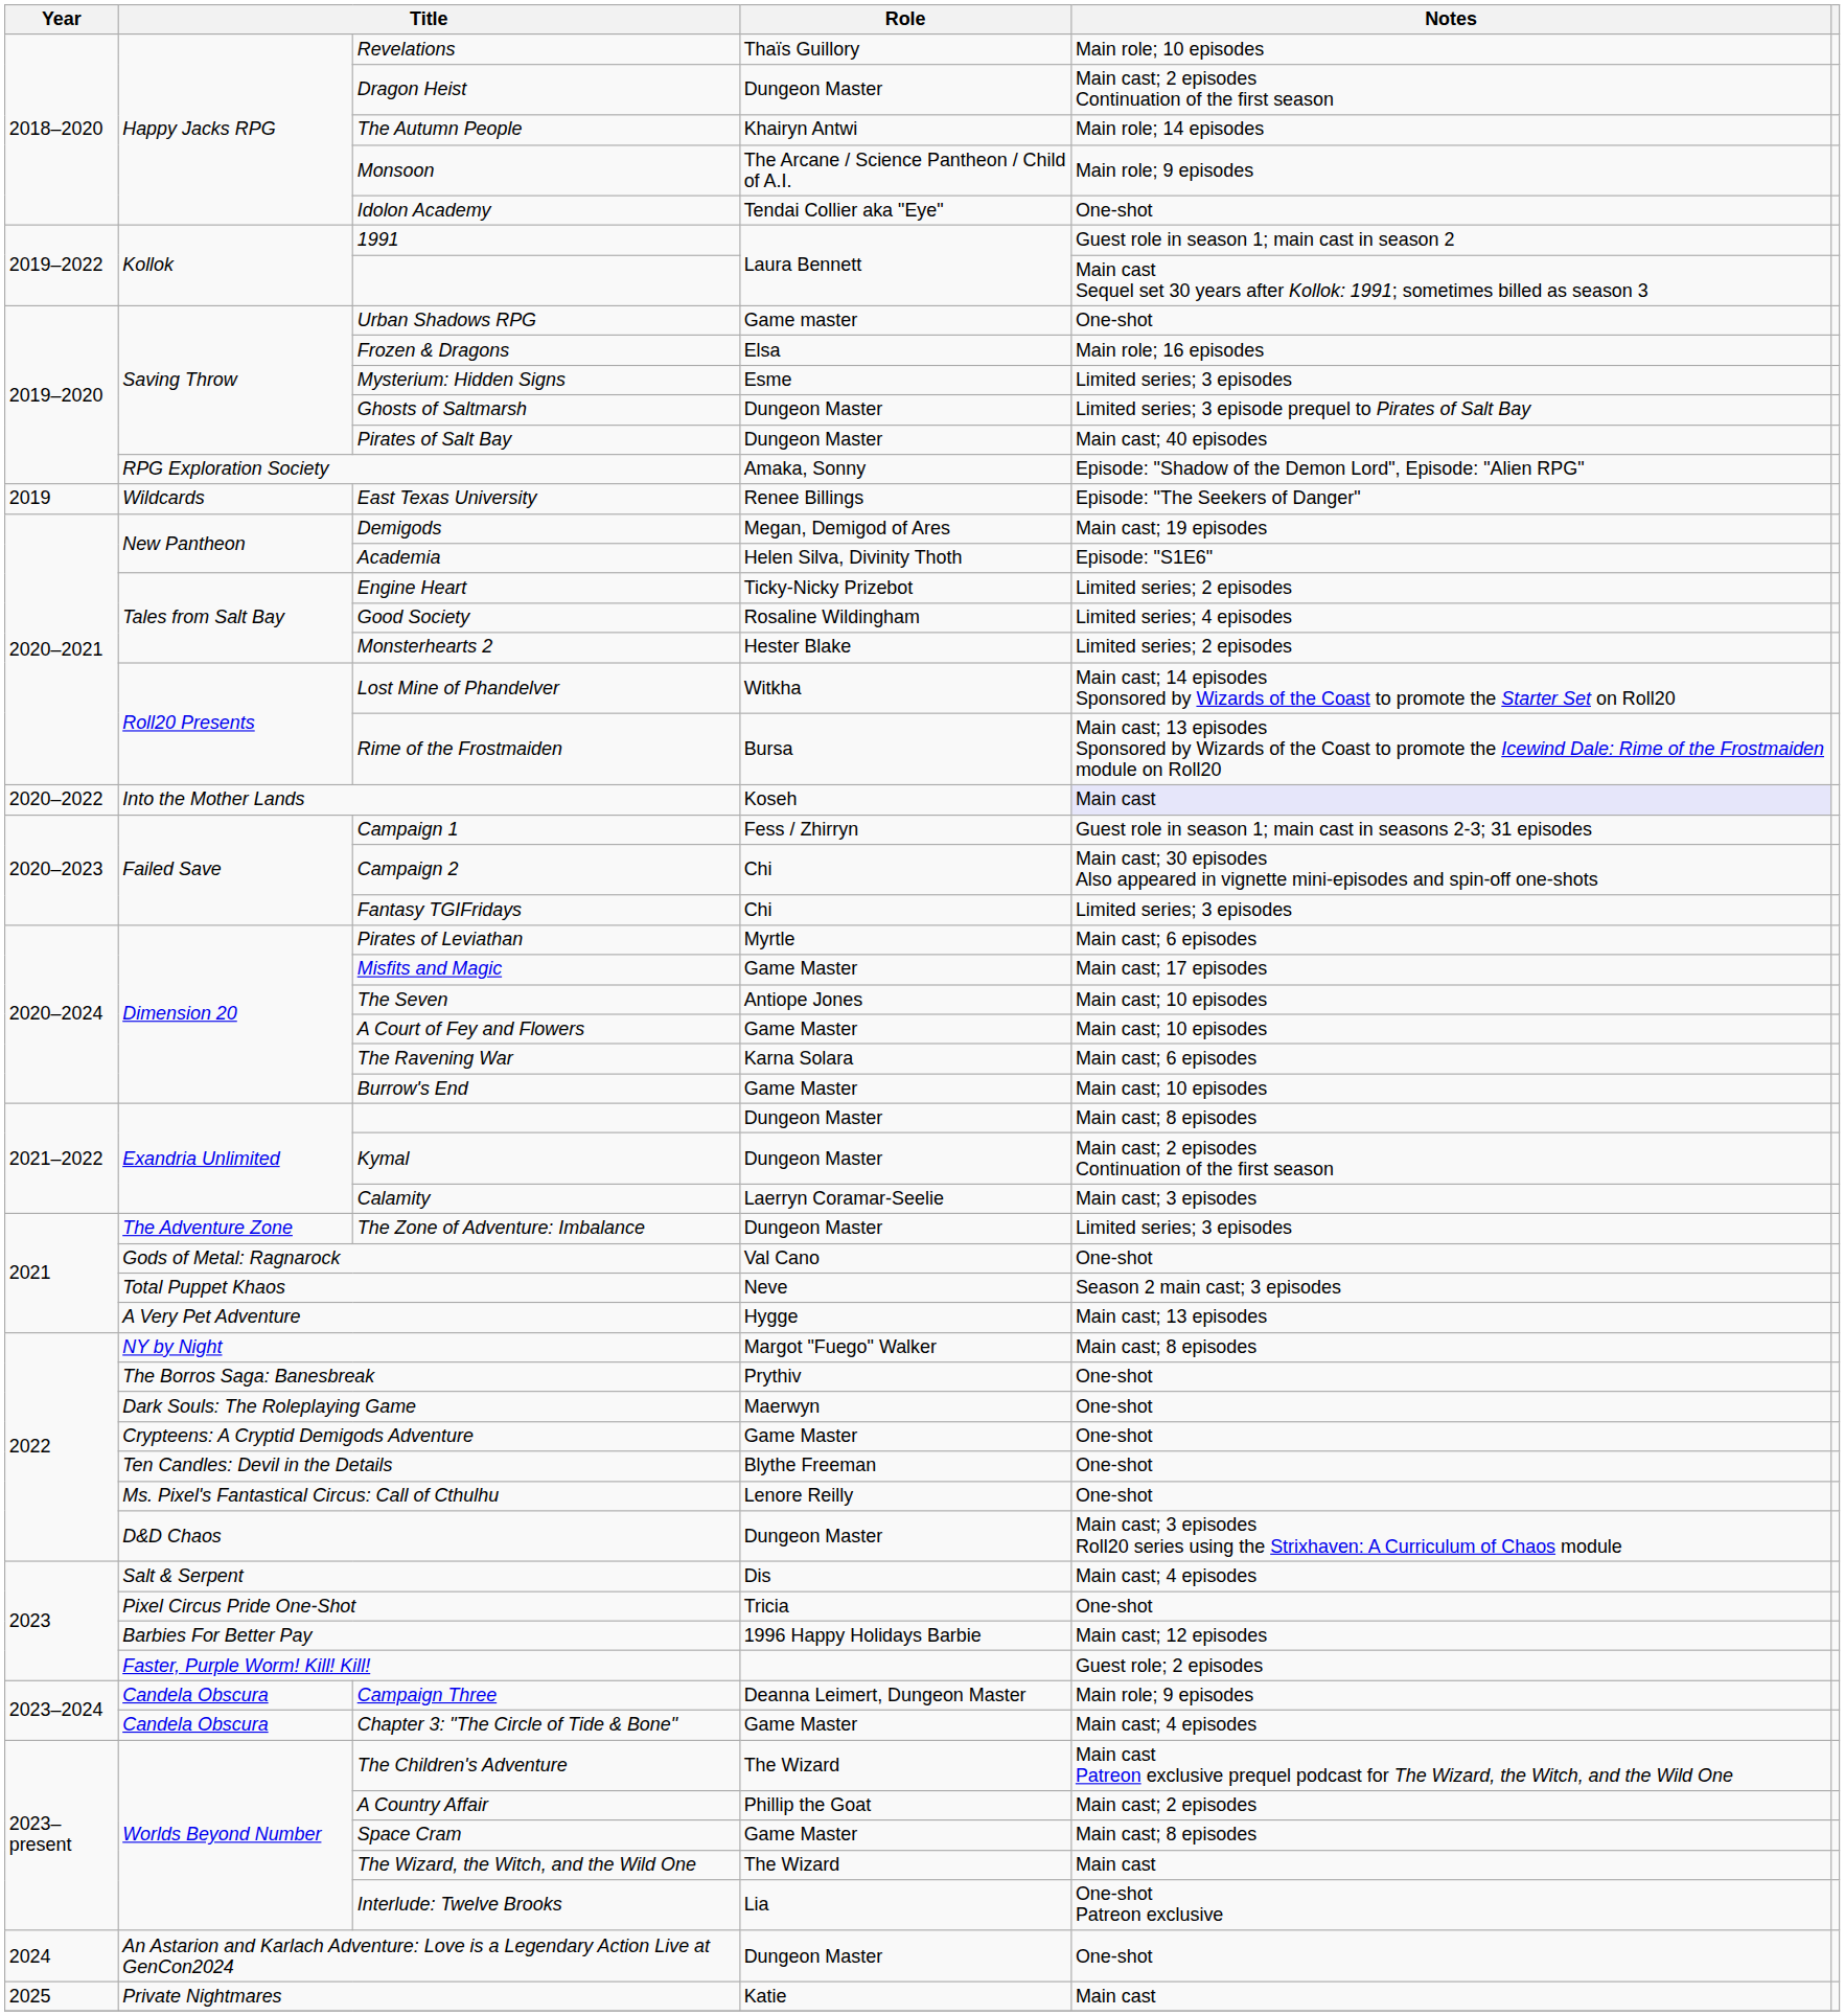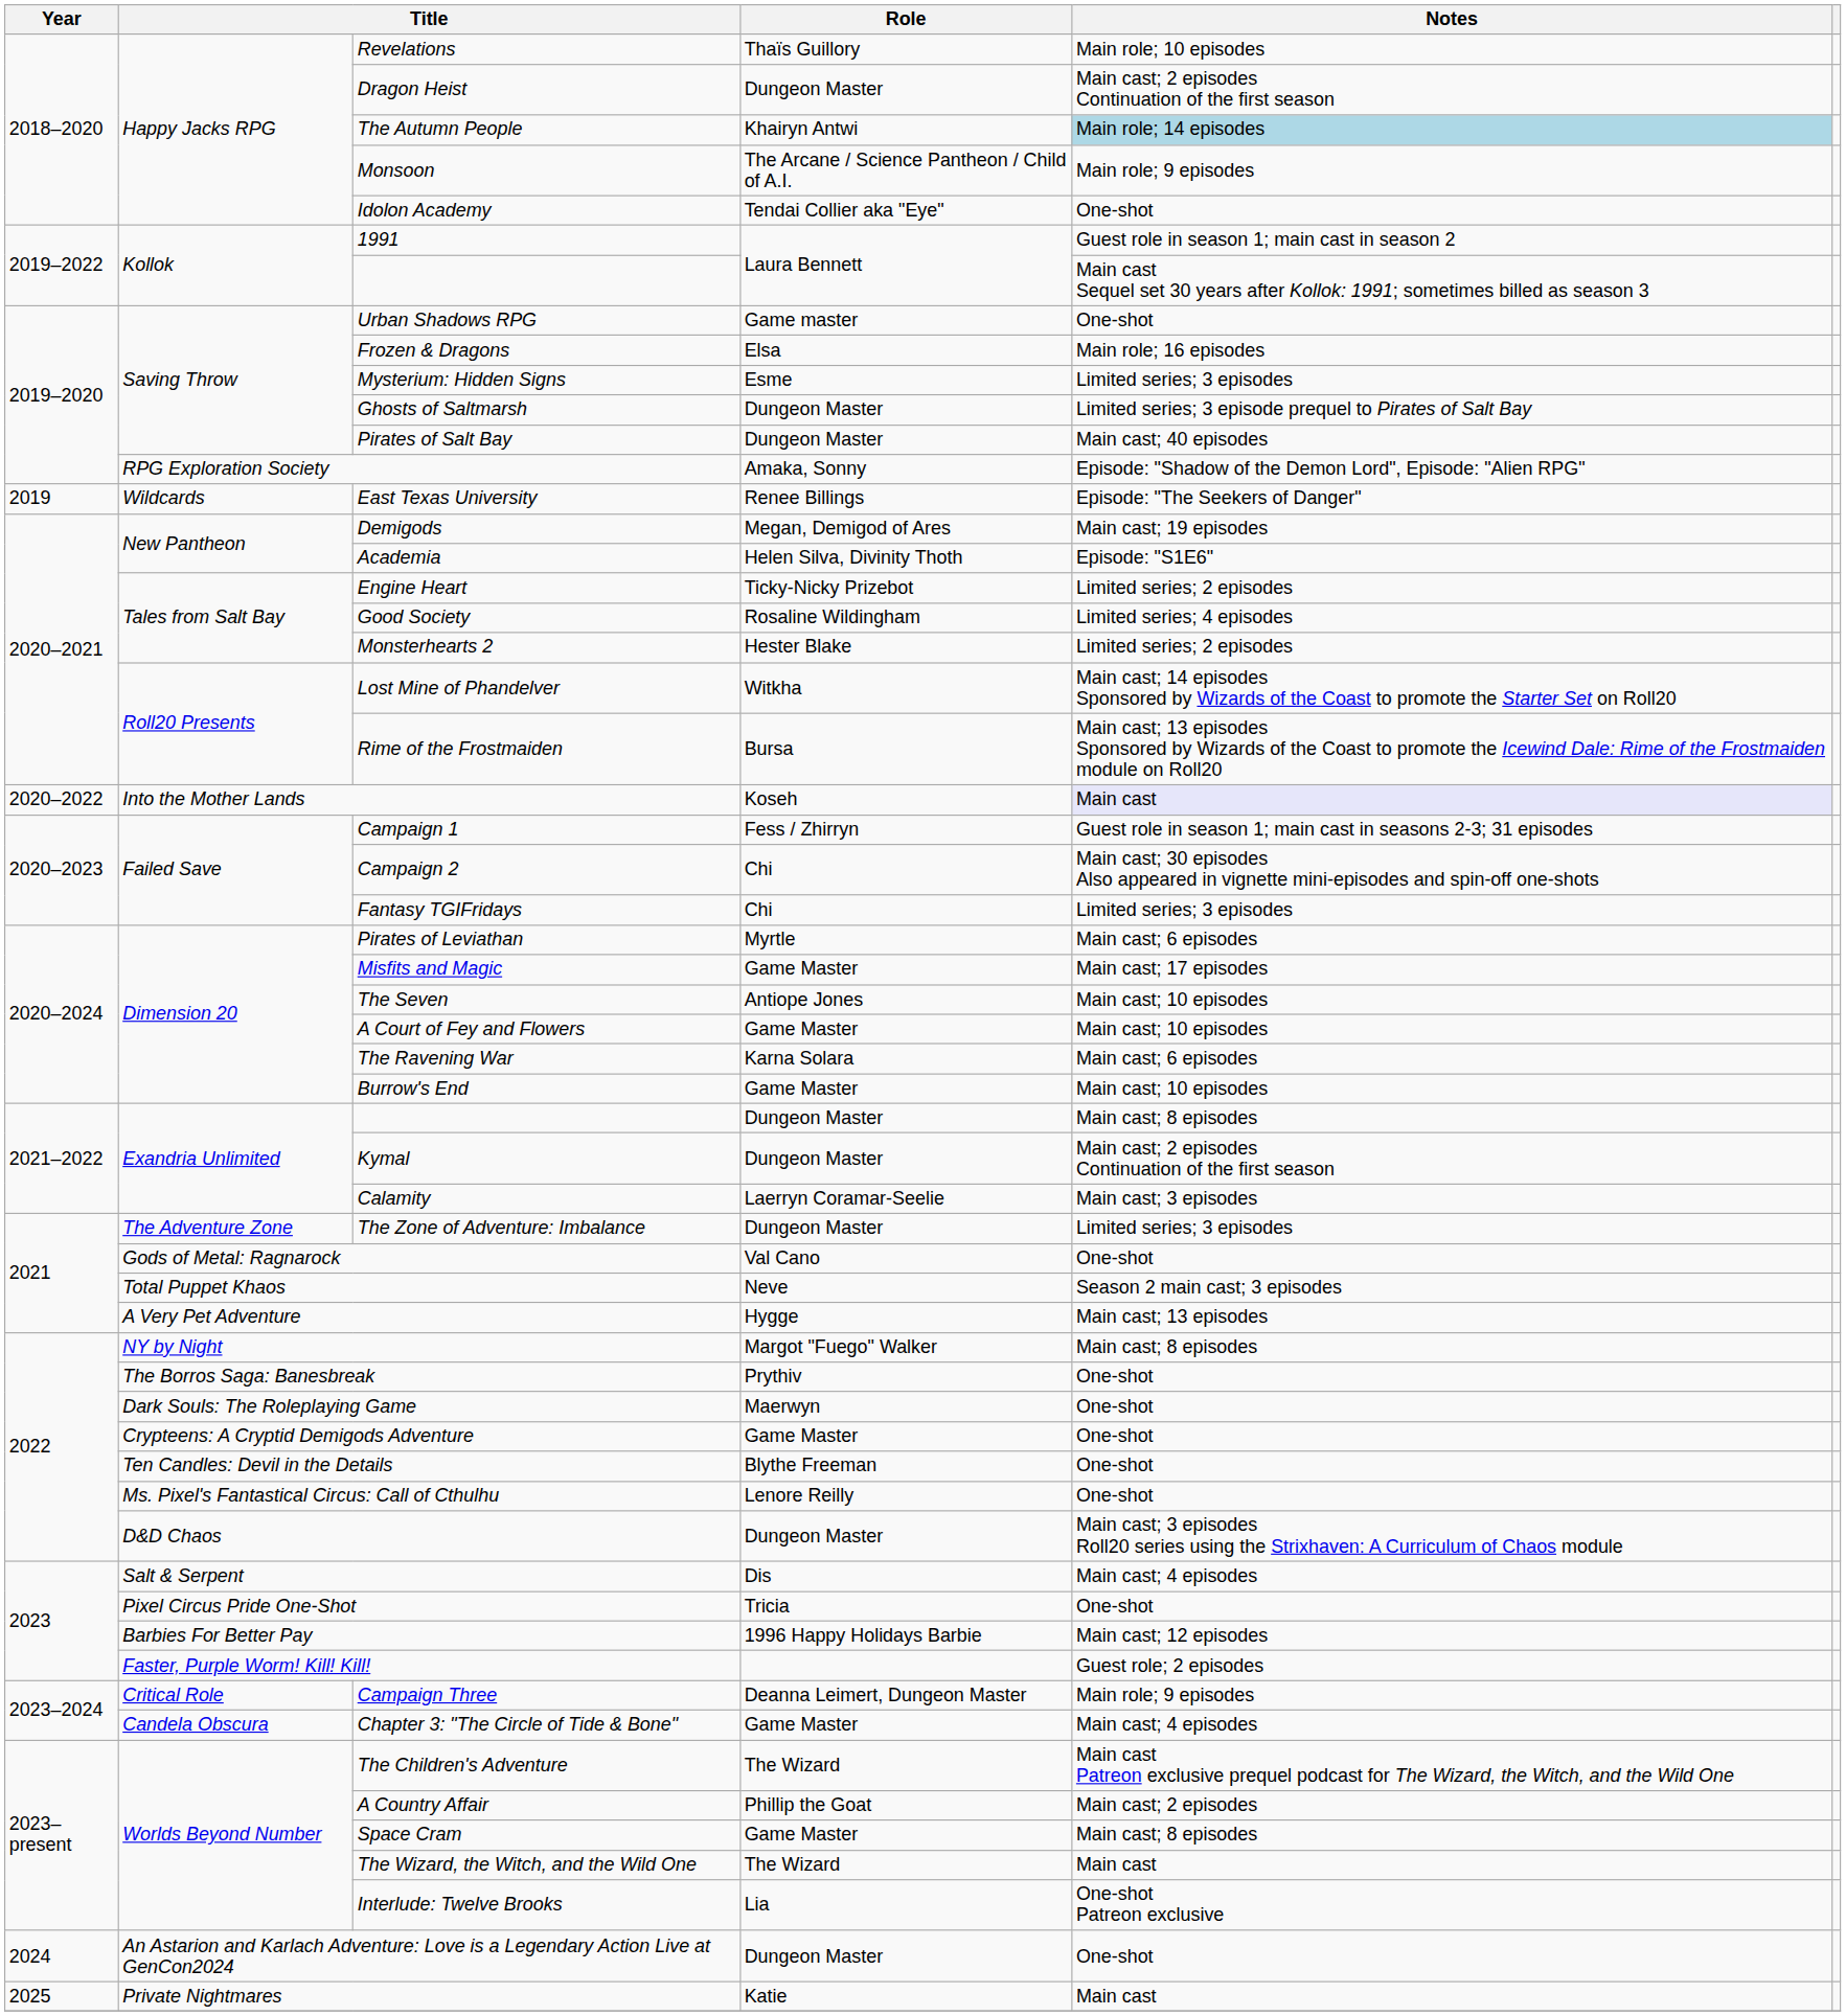The Autumn People | Notes: no background -> lightblue background
Campaign Three | column 2: Candela Obscura -> Critical Role
